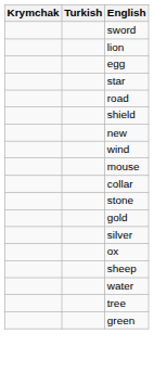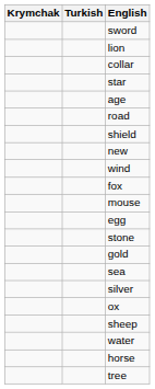rows swapped: collar <-> egg
+ row: age
+ row: fox
+ row: sea
+ row: horse
- row: green
